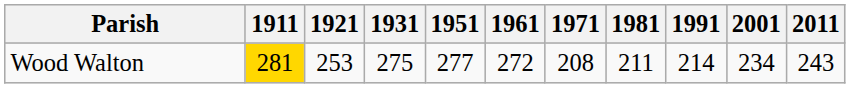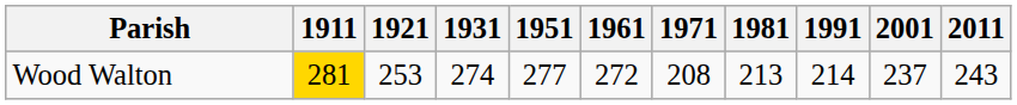Wood Walton | 1931: 275 -> 274
Wood Walton | 1981: 211 -> 213
Wood Walton | 2001: 234 -> 237
